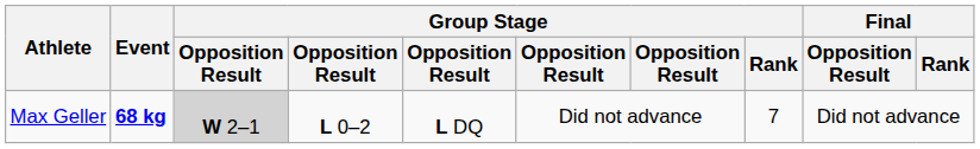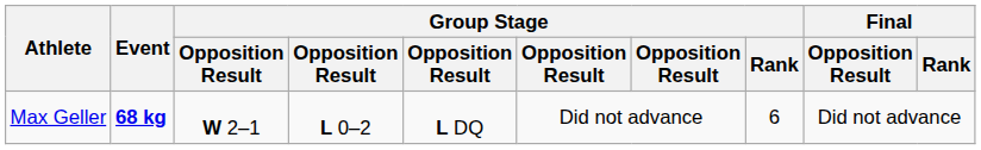Max Geller | column 3: lightgrey background -> no background
Max Geller | Group Stage / Rank: 7 -> 6
